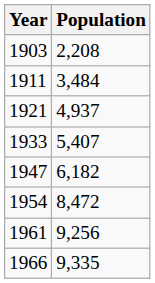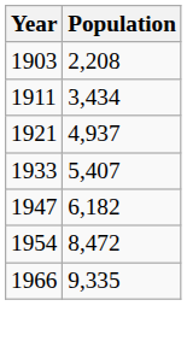1911 | Population: 3,484 -> 3,434
- row: 1961 | 9,256
